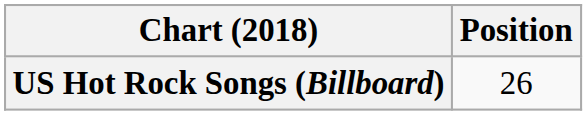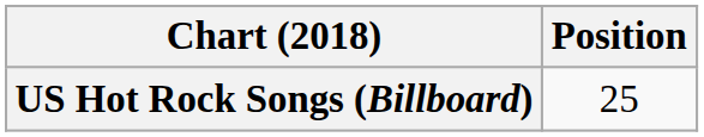US Hot Rock Songs (Billboard) | Position: 26 -> 25
